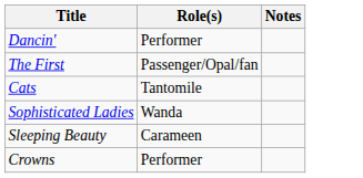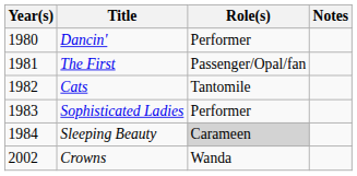+ column: Year(s) | 1980 | 1981 | 1982 | 1983 | 1984 | 2002
Sophisticated Ladies | Role(s): Wanda -> Performer
Sleeping Beauty | Role(s): no background -> lightgrey background
Crowns | Role(s): Performer -> Wanda
